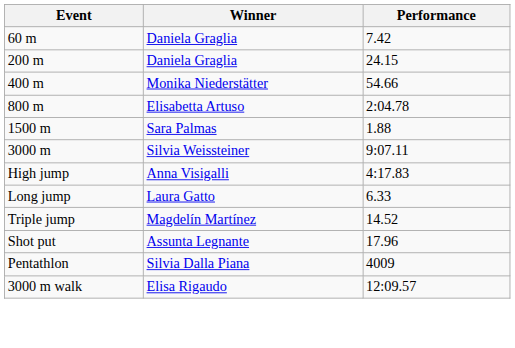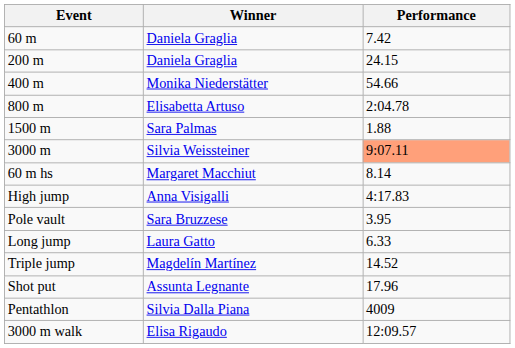3000 m | Performance: no background -> lightsalmon background
+ row: 60 m hs | Margaret Macchiut | 8.14
+ row: Pole vault | Sara Bruzzese | 3.95
